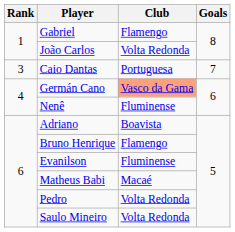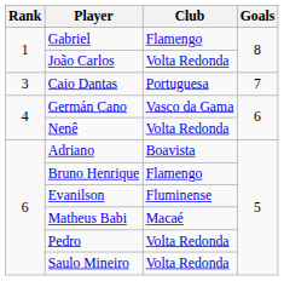Germán Cano | Club: lightsalmon background -> no background
Nenê | Club: Fluminense -> Volta Redonda
